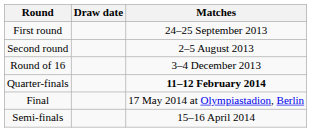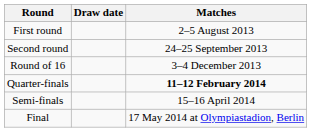First round | Matches: 24–25 September 2013 -> 2–5 August 2013
Second round | Matches: 2–5 August 2013 -> 24–25 September 2013
rows swapped: Semi-finals <-> Final
